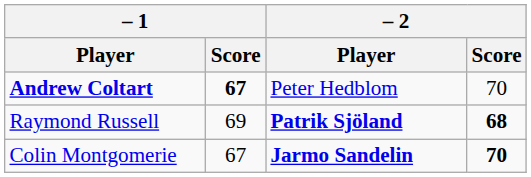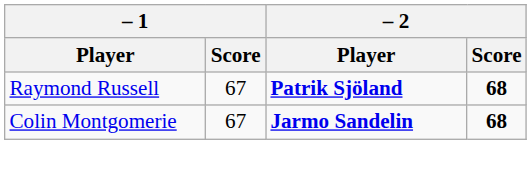- row: Andrew Coltart | 67 | Peter Hedblom | 70
Raymond Russell | – 1 / Score: 69 -> 67
Colin Montgomerie | – 2 / Score: 70 -> 68
